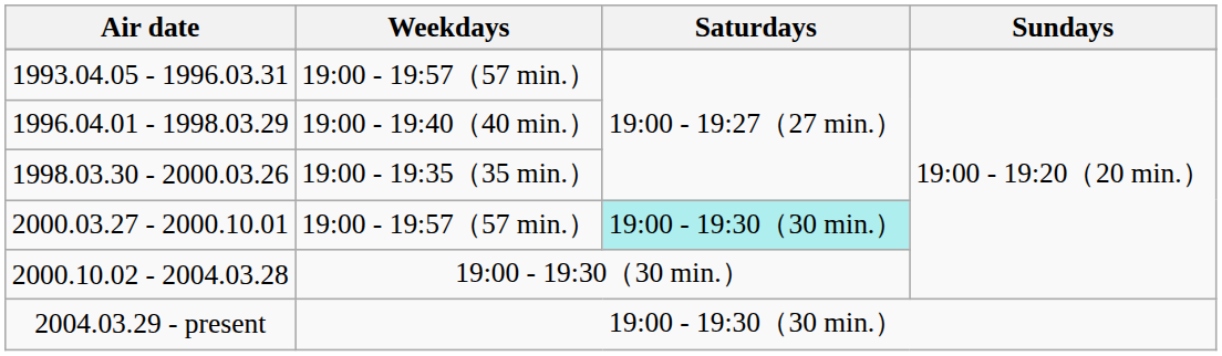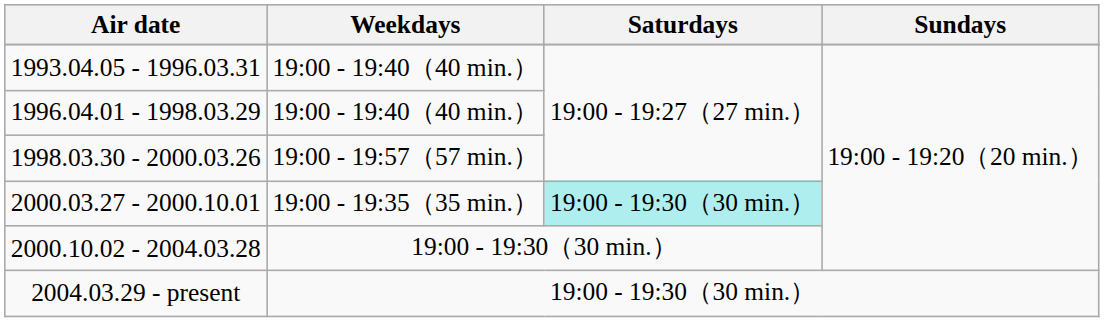1993.04.05 - 1996.03.31 | Weekdays: 19:00 - 19:57（57 min.） -> 19:00 - 19:40（40 min.）
1998.03.30 - 2000.03.26 | Weekdays: 19:00 - 19:35（35 min.） -> 19:00 - 19:57（57 min.）
2000.03.27 - 2000.10.01 | Weekdays: 19:00 - 19:57（57 min.） -> 19:00 - 19:35（35 min.）
